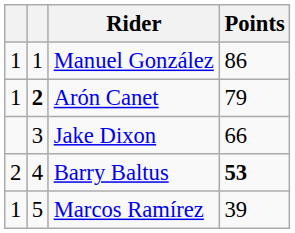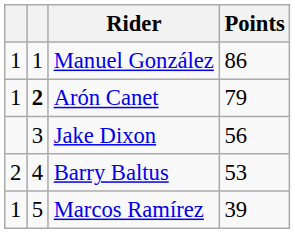Jake Dixon | Points: 66 -> 56
Barry Baltus | Points: bold -> normal
